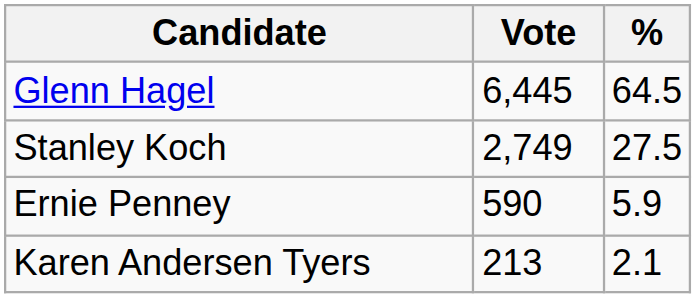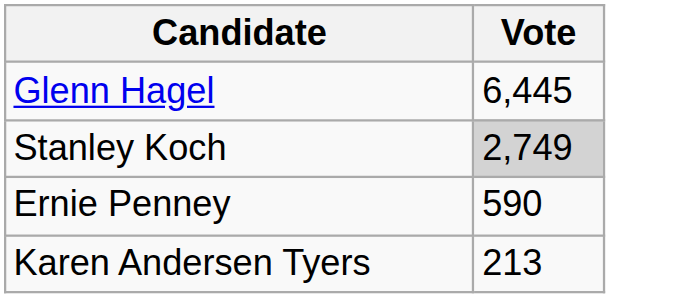- column: % | 64.5 | 27.5 | 5.9 | 2.1
Stanley Koch | Vote: no background -> lightgrey background
